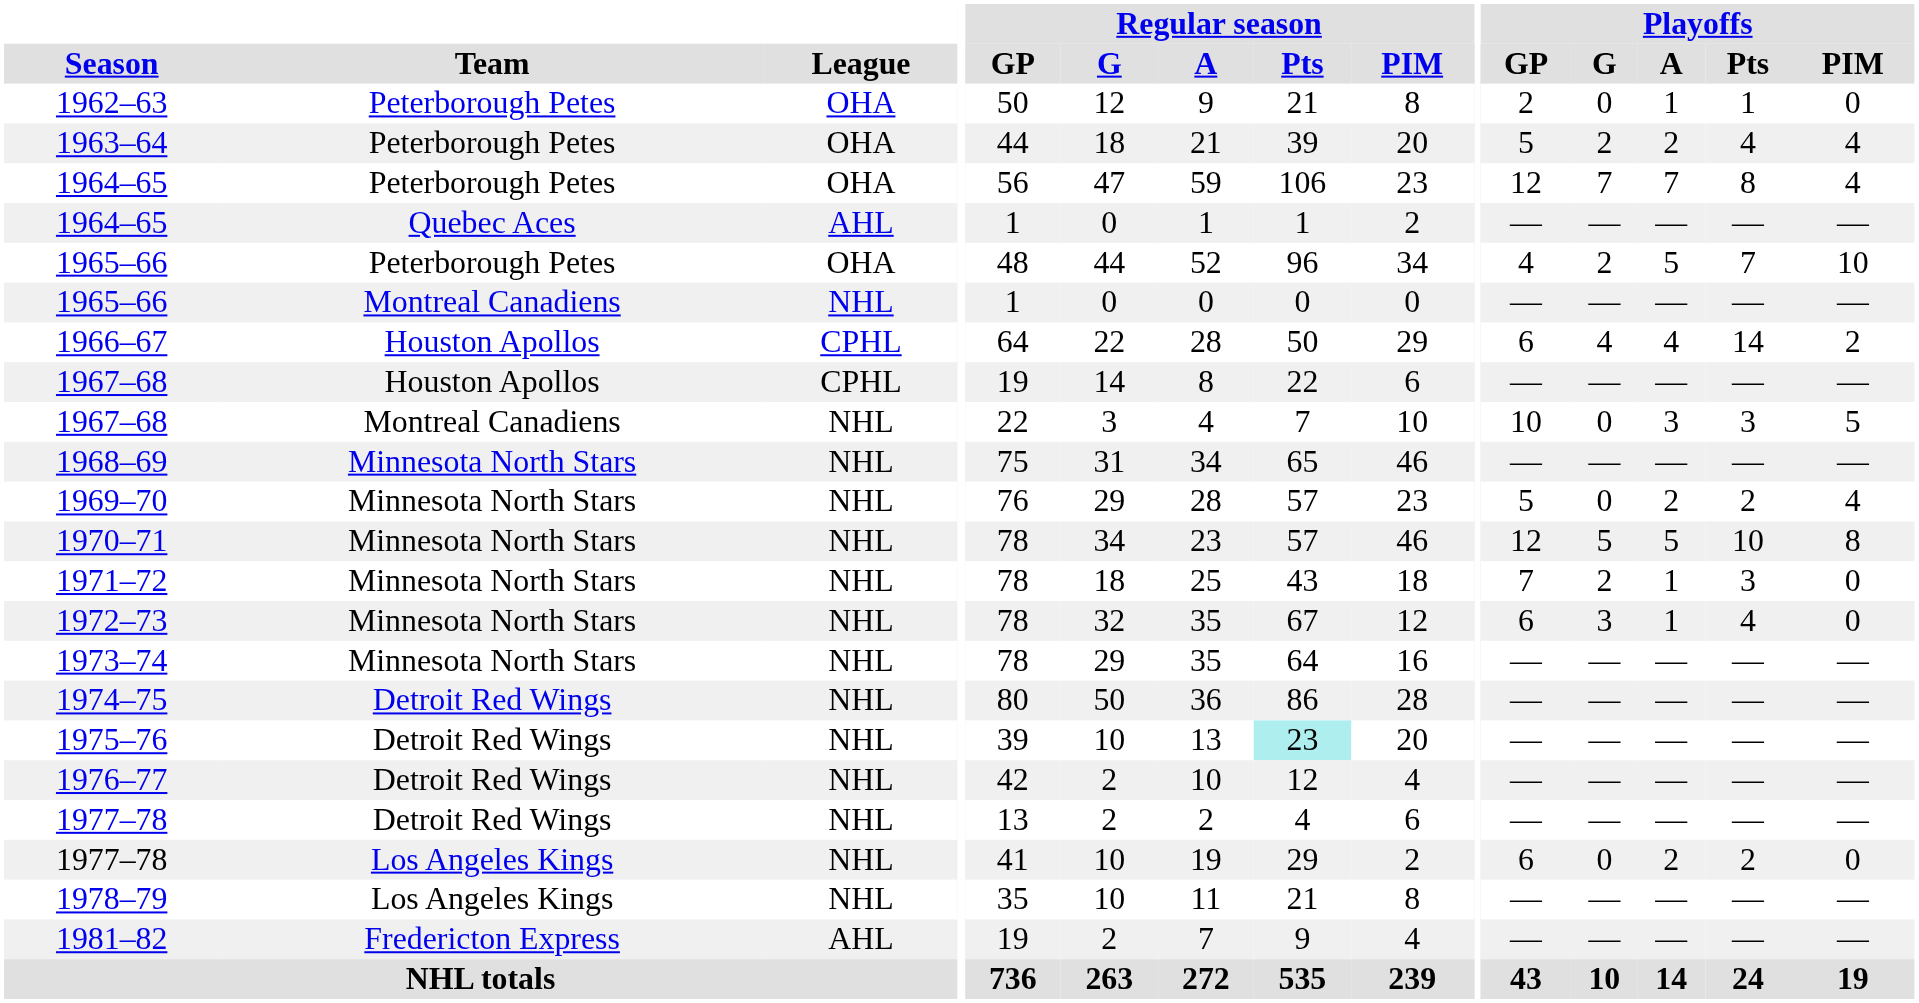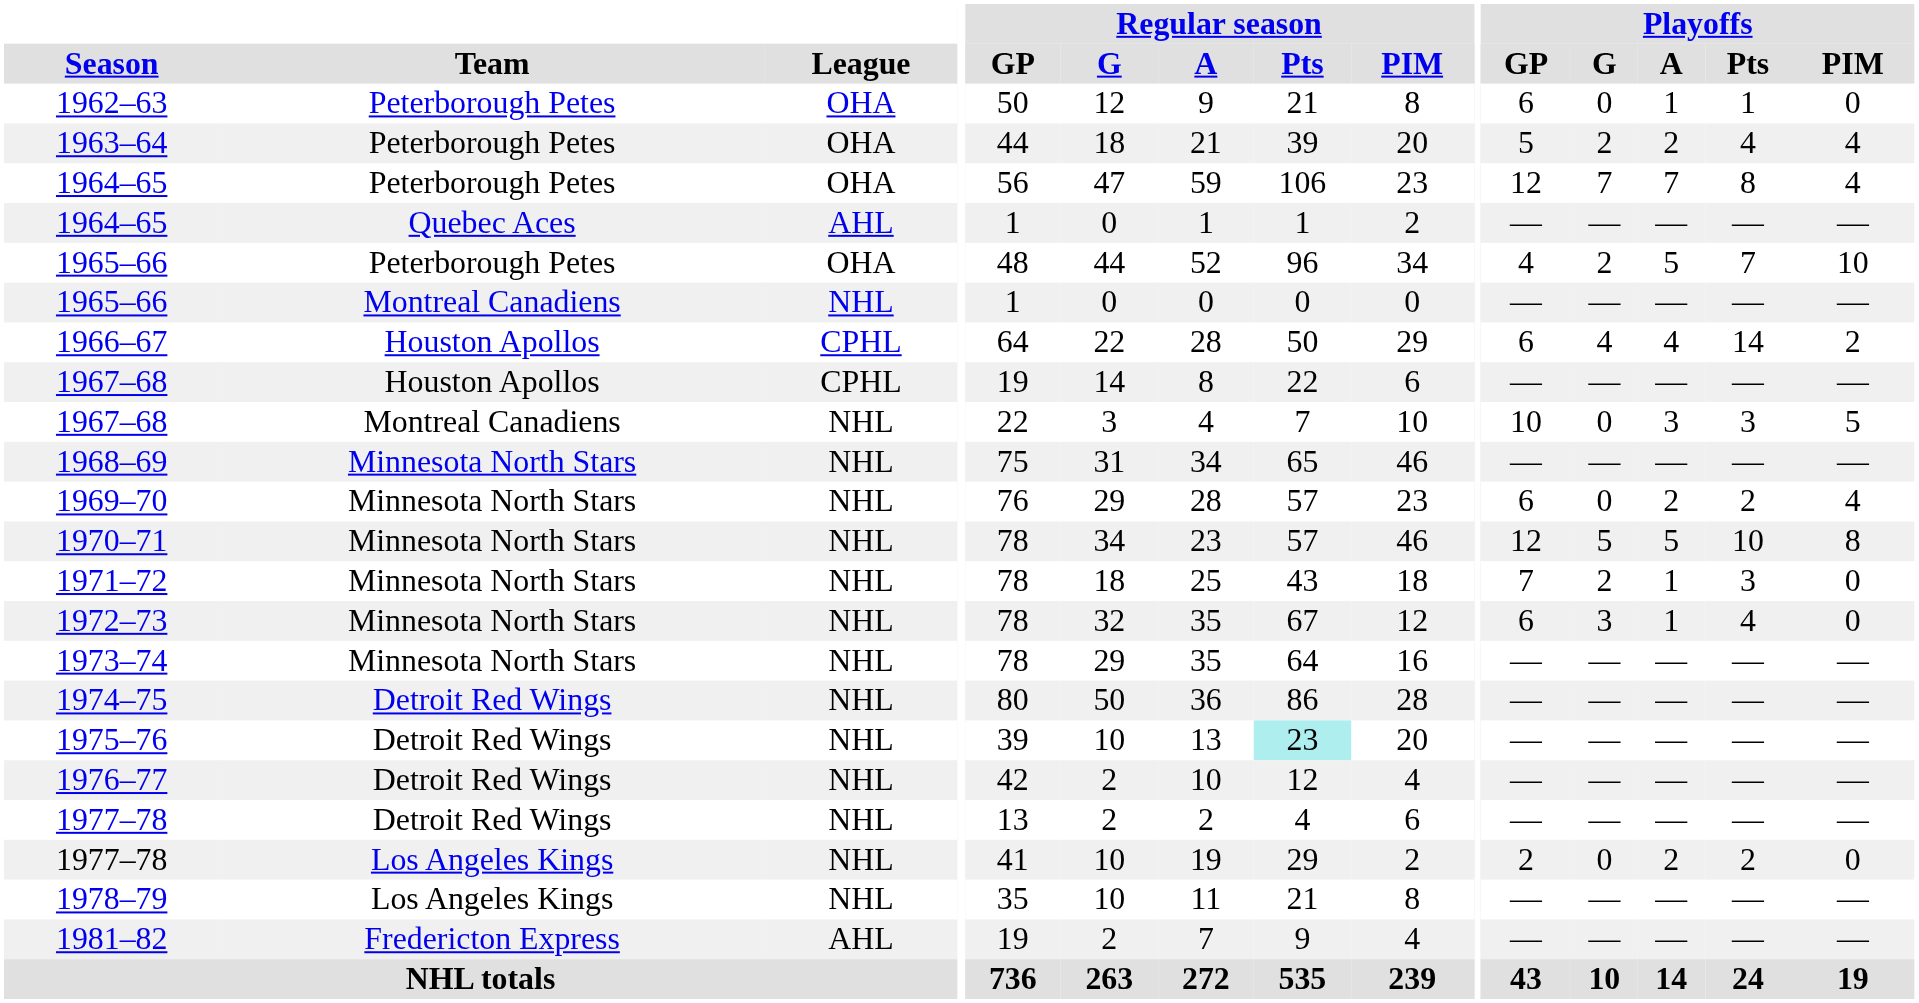1962–63 | Playoffs / GP: 2 -> 6
1969–70 | Playoffs / GP: 5 -> 6
1977–78 / Los Angeles Kings | Playoffs / GP: 6 -> 2
